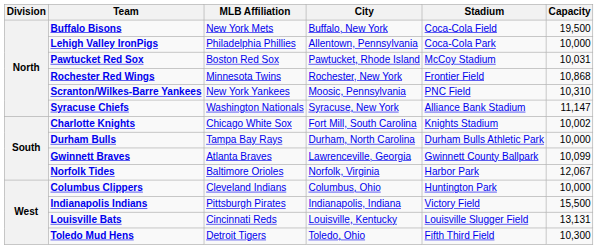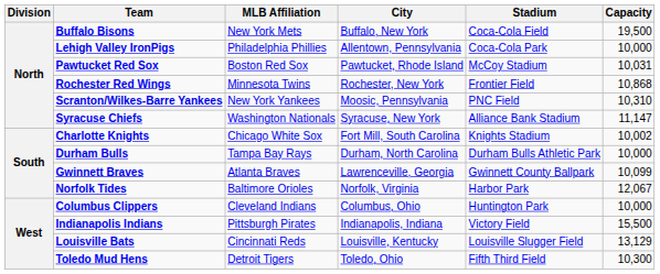Louisville Bats | Capacity: 13,131 -> 13,129
